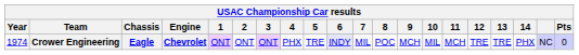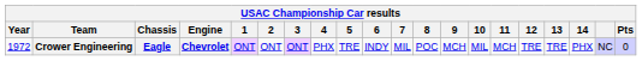Crower Engineering | Year: 1974 -> 1972
Crower Engineering | 6: lavender background -> no background
